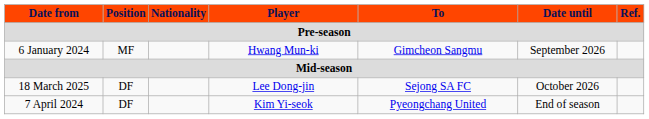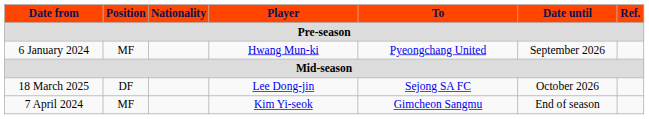6 January 2024 | To: Gimcheon Sangmu -> Pyeongchang United
7 April 2024 | Position: DF -> MF
7 April 2024 | To: Pyeongchang United -> Gimcheon Sangmu
